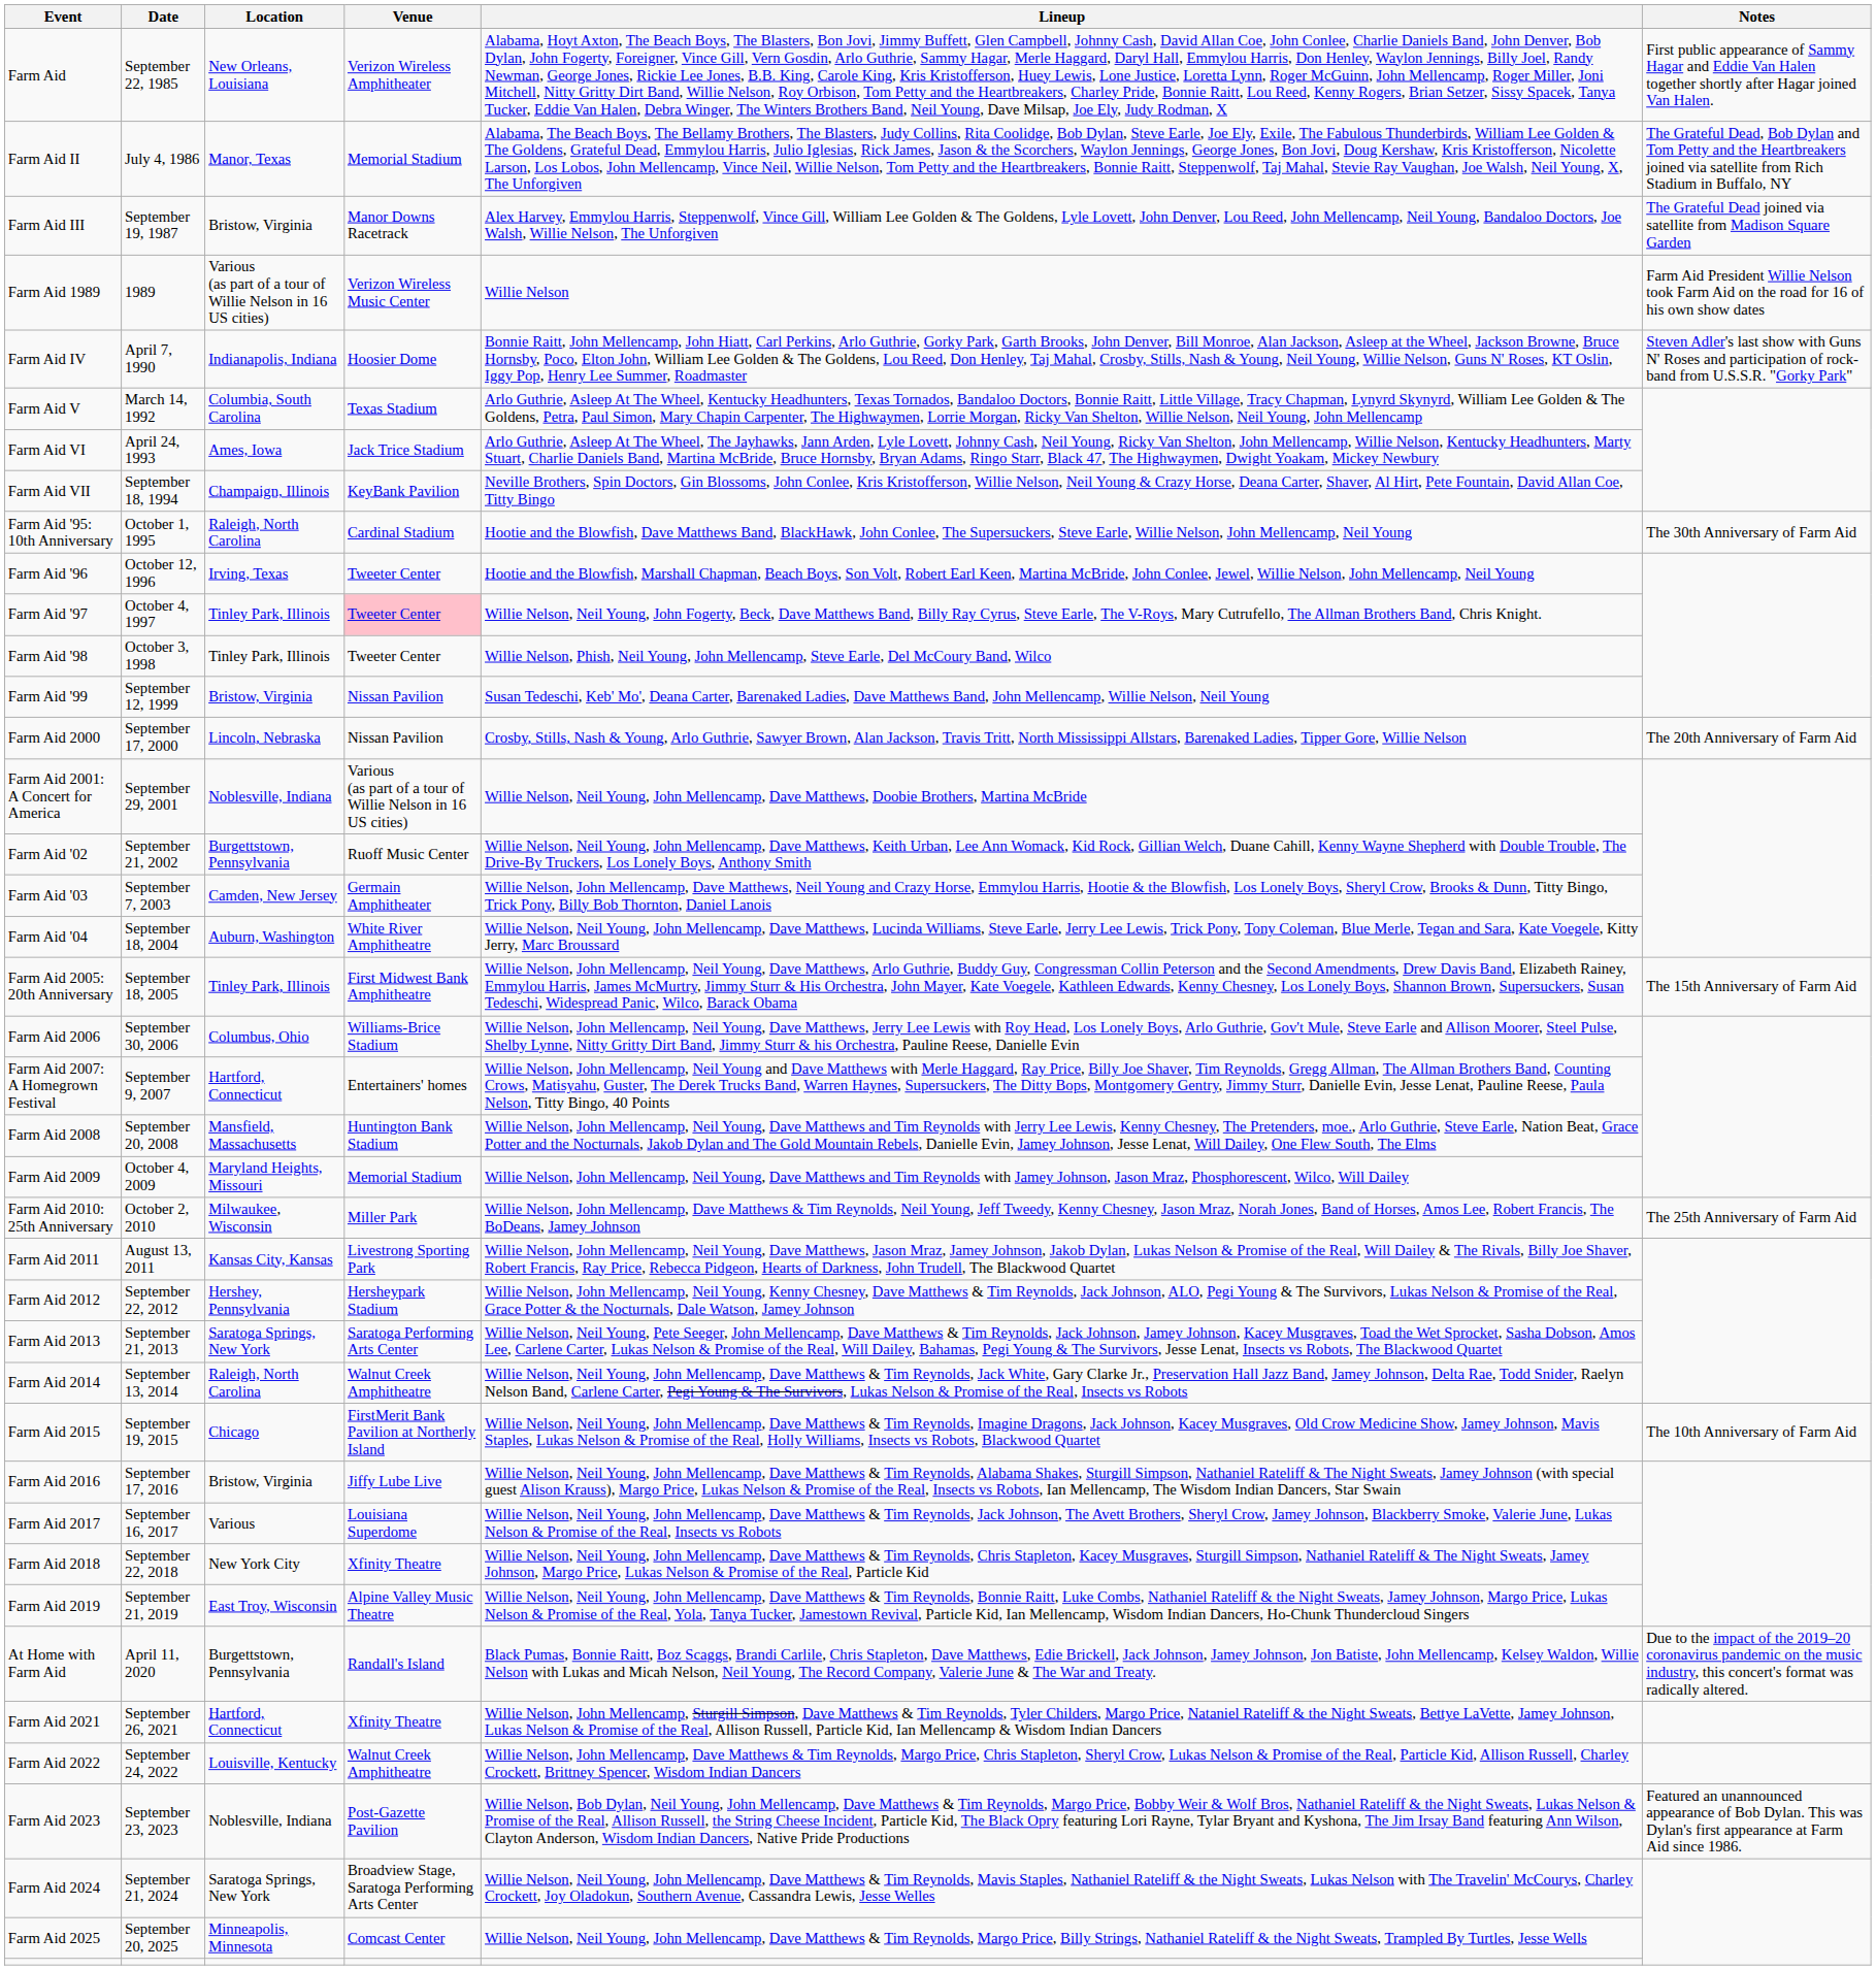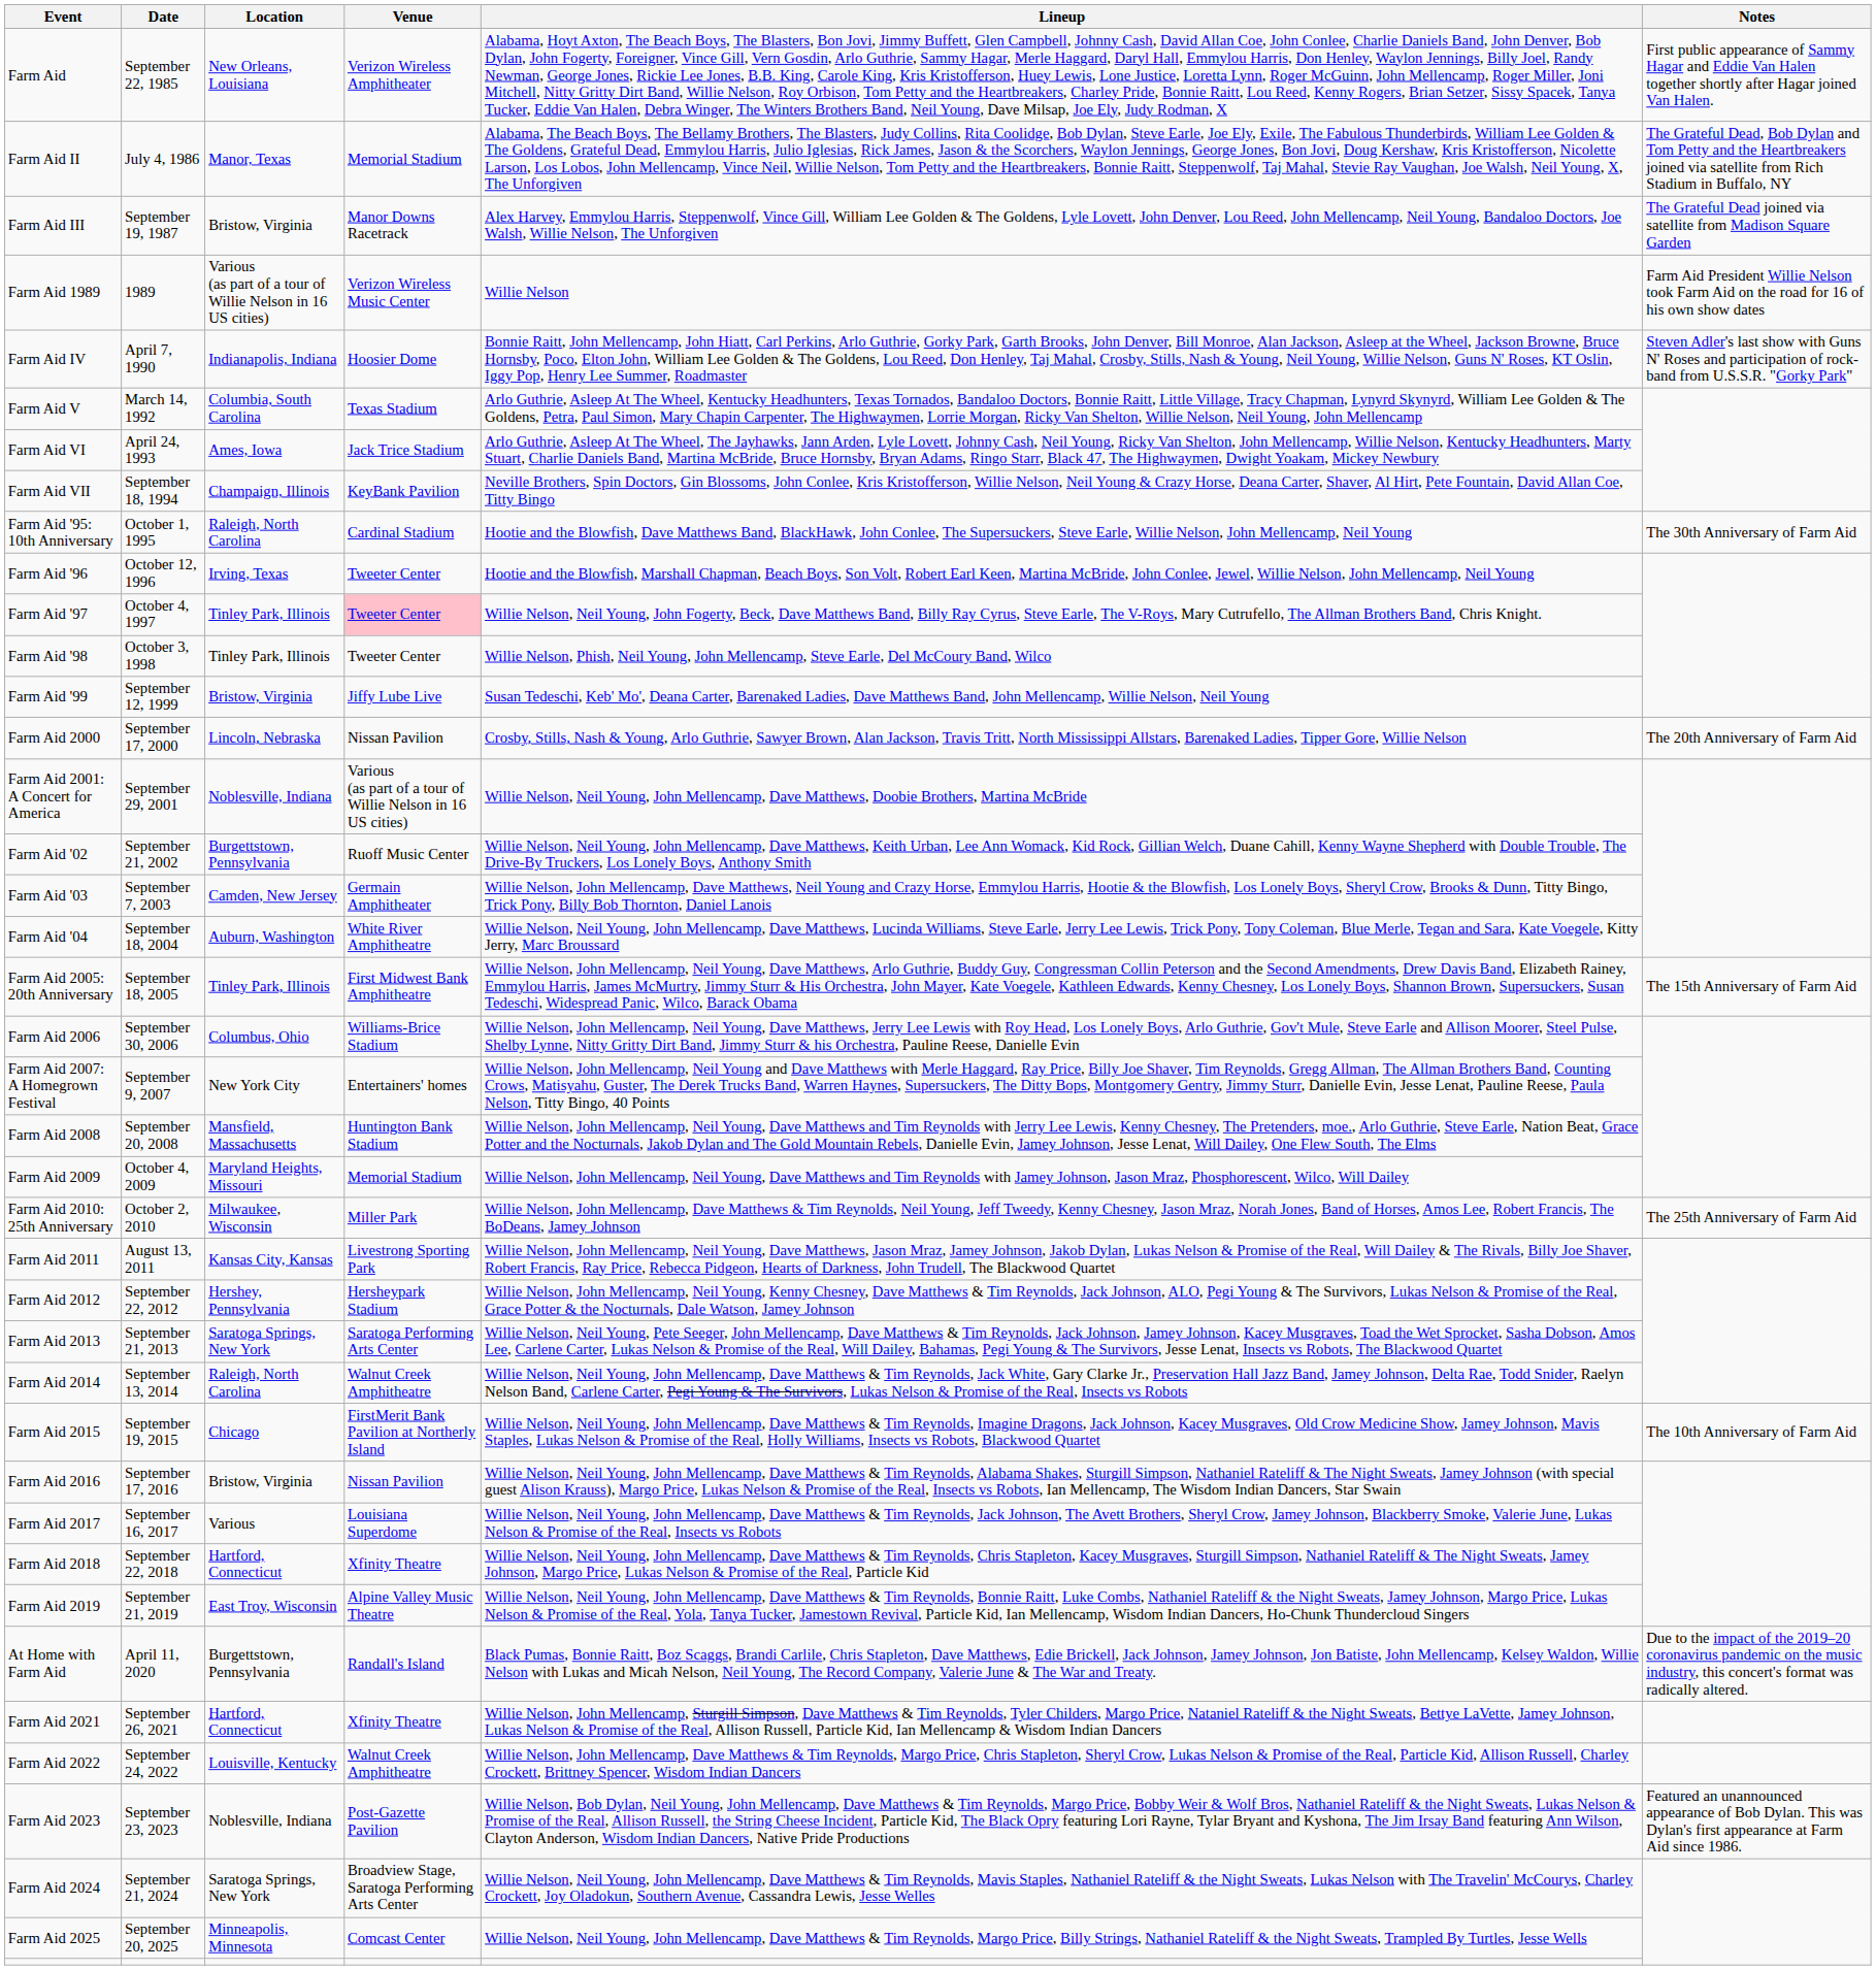Farm Aid '99 | Venue: Nissan Pavilion -> Jiffy Lube Live
Farm Aid 2007: A Homegrown Festival | Location: Hartford, Connecticut -> New York City
Farm Aid 2016 | Venue: Jiffy Lube Live -> Nissan Pavilion
Farm Aid 2018 | Location: New York City -> Hartford, Connecticut
